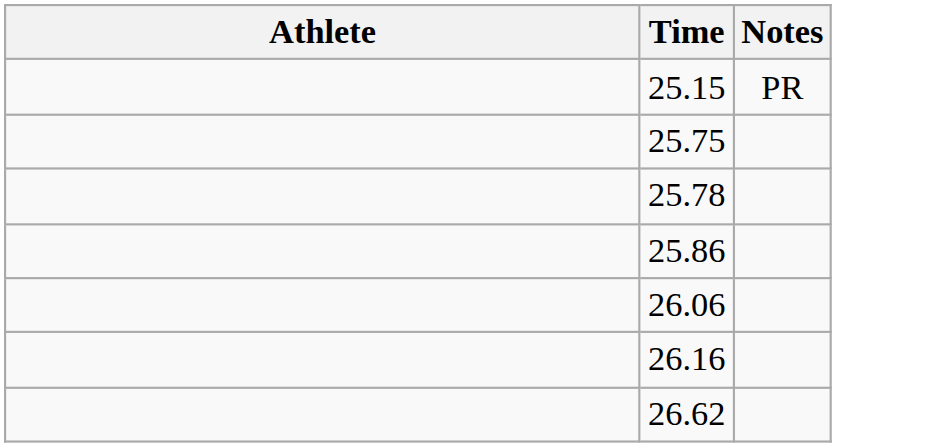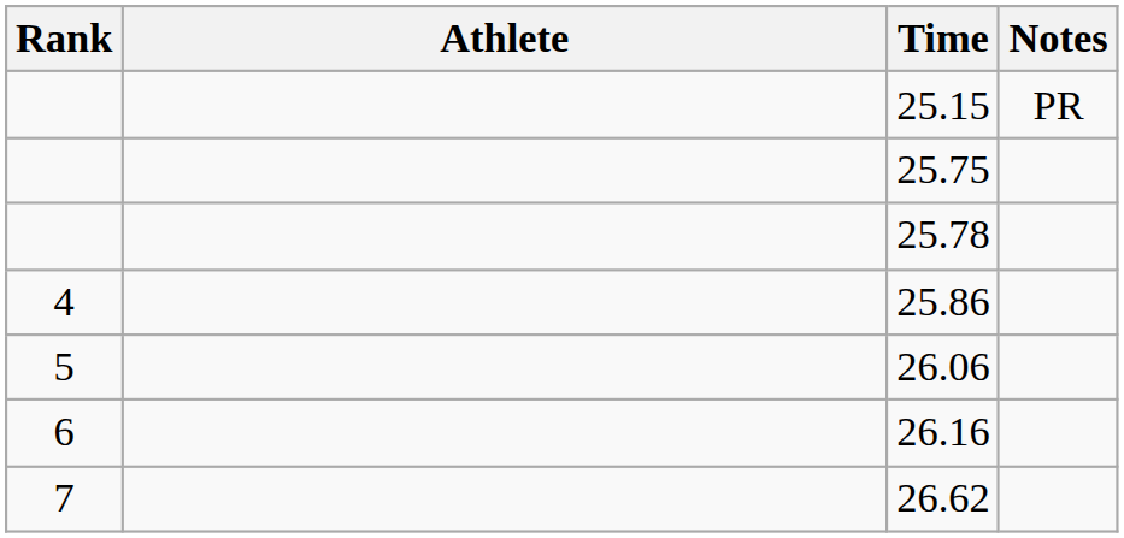+ column: Rank | 4 | 5 | 6 | 7
